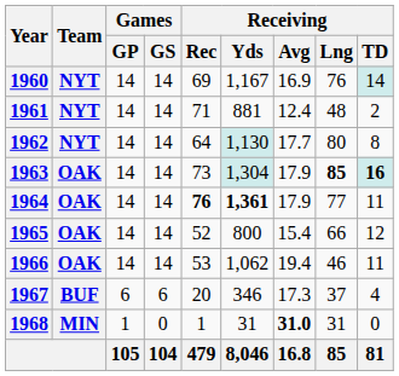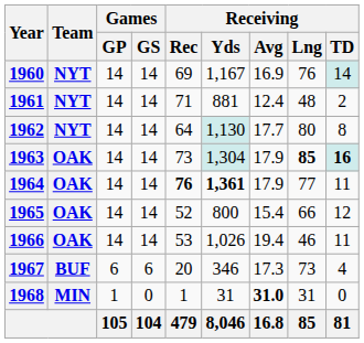1966 | Receiving / Yds: 1,062 -> 1,026
1967 | Receiving / Lng: 37 -> 73
